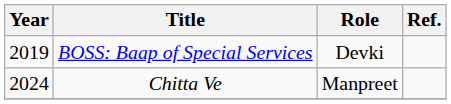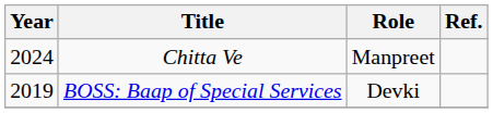rows swapped: BOSS: Baap of Special Services <-> Chitta Ve
